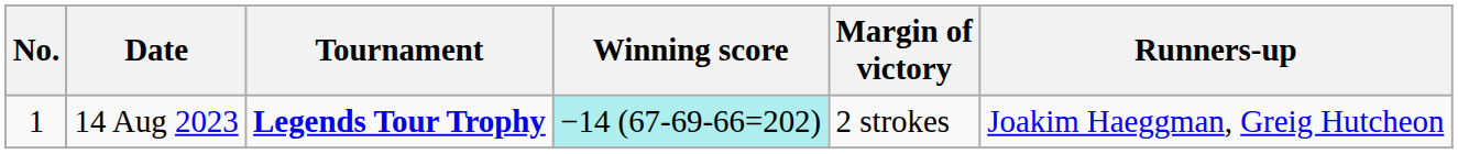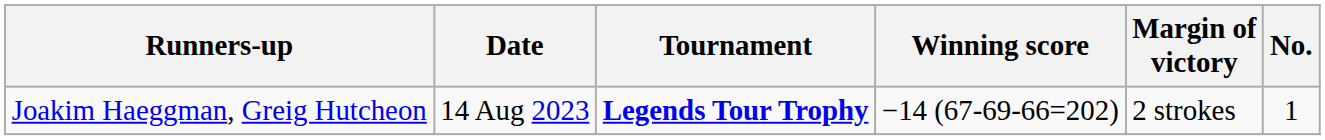columns swapped: No. <-> Runners-up
14 Aug 2023 | Winning score: paleturquoise background -> no background
